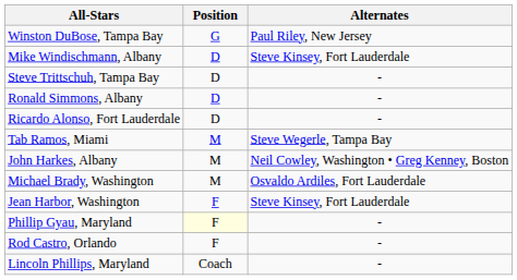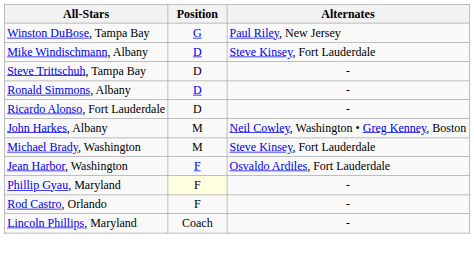- row: Tab Ramos, Miami | M | Steve Wegerle, Tampa Bay
Michael Brady, Washington | Alternates: Osvaldo Ardiles, Fort Lauderdale -> Steve Kinsey, Fort Lauderdale
Jean Harbor, Washington | Alternates: Steve Kinsey, Fort Lauderdale -> Osvaldo Ardiles, Fort Lauderdale
